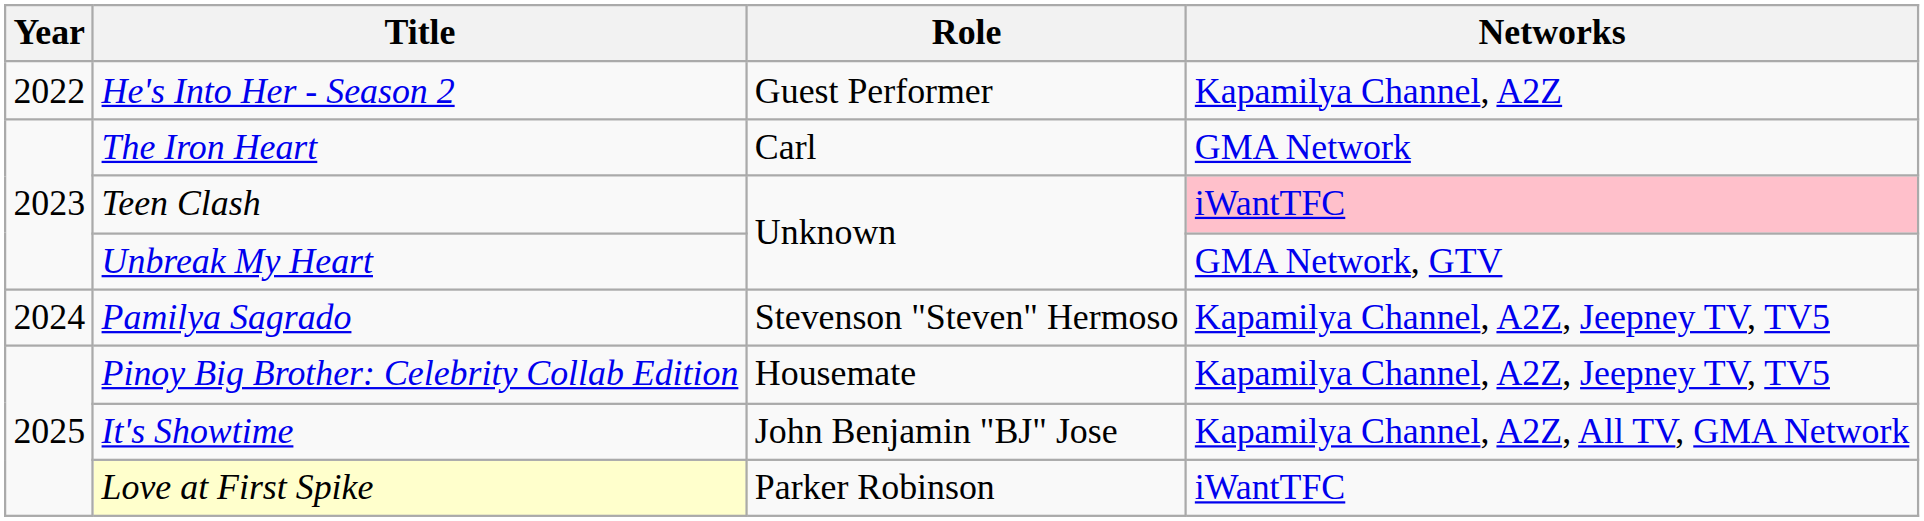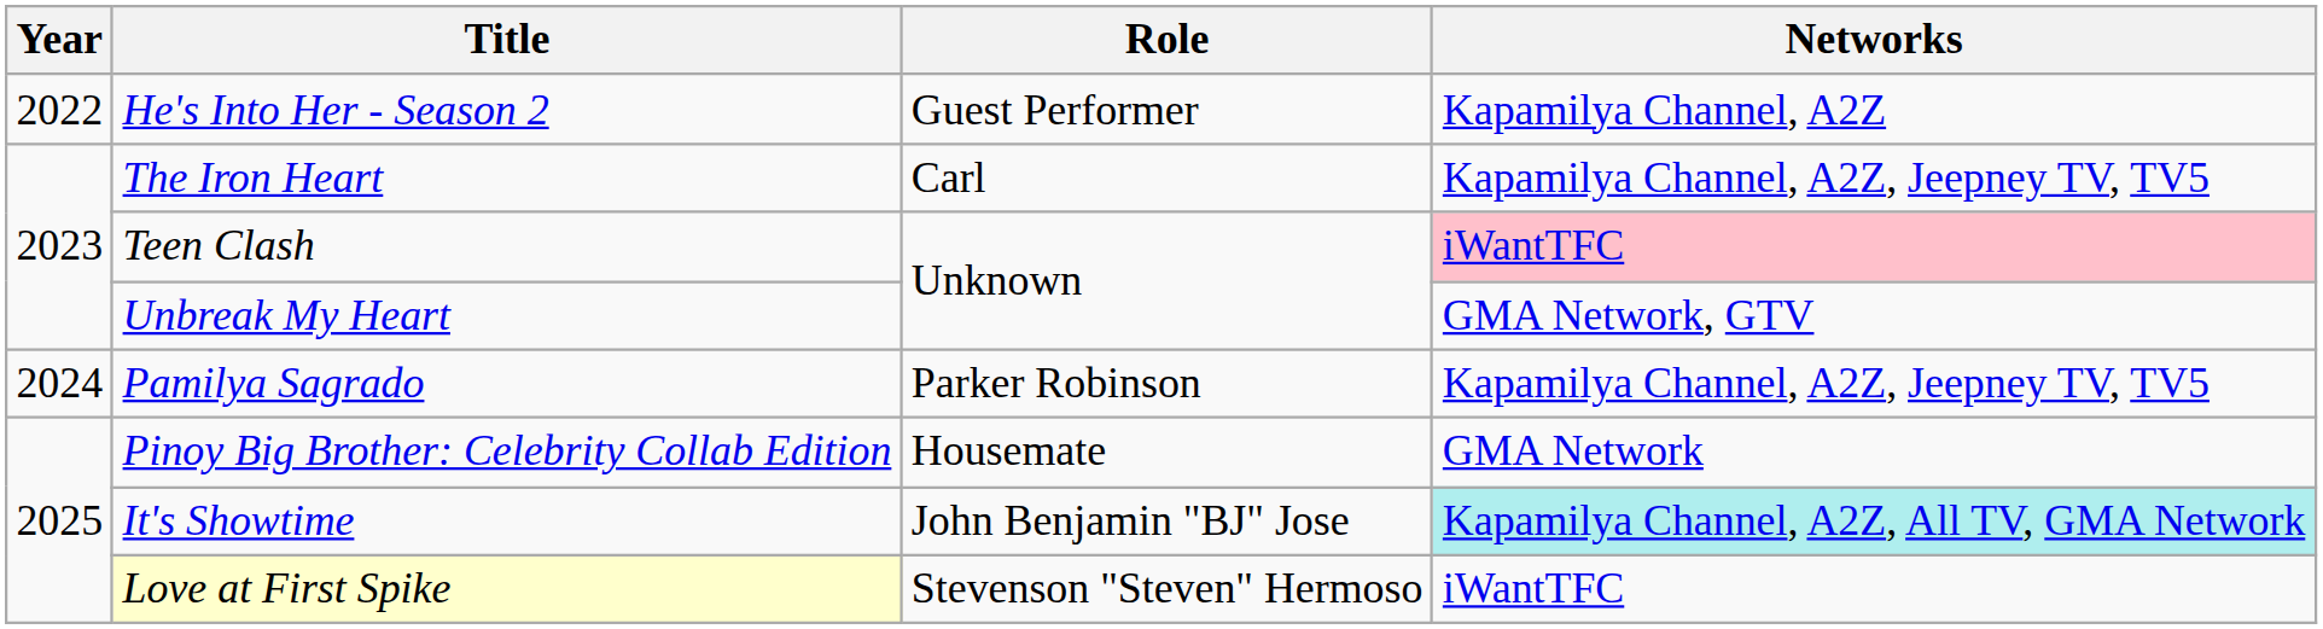The Iron Heart | Networks: GMA Network -> Kapamilya Channel, A2Z, Jeepney TV, TV5
Pamilya Sagrado | Role: Stevenson "Steven" Hermoso -> Parker Robinson
Pinoy Big Brother: Celebrity Collab Edition | Networks: Kapamilya Channel, A2Z, Jeepney TV, TV5 -> GMA Network
It's Showtime | Networks: no background -> paleturquoise background
Love at First Spike | Role: Parker Robinson -> Stevenson "Steven" Hermoso
